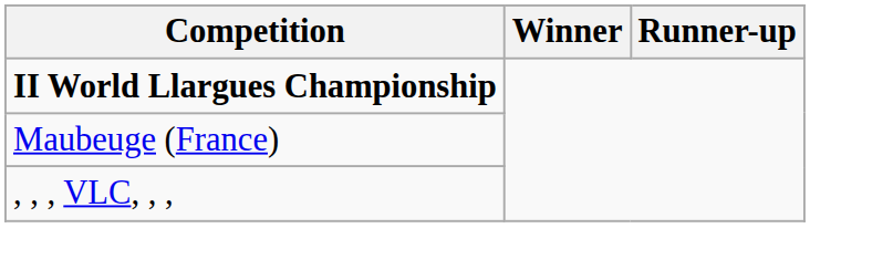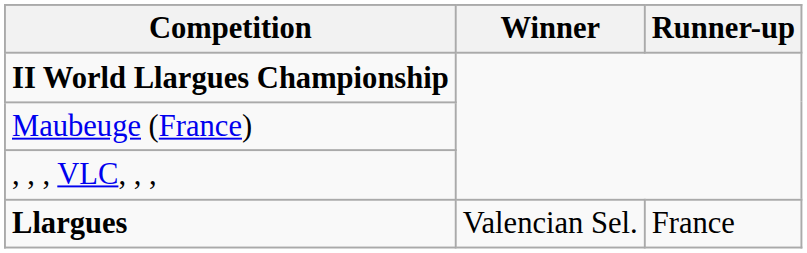+ row: Llargues | Valencian Sel. | France
